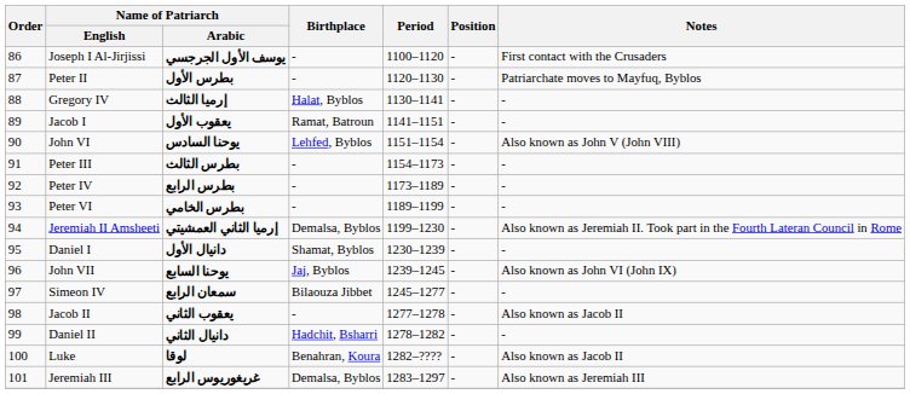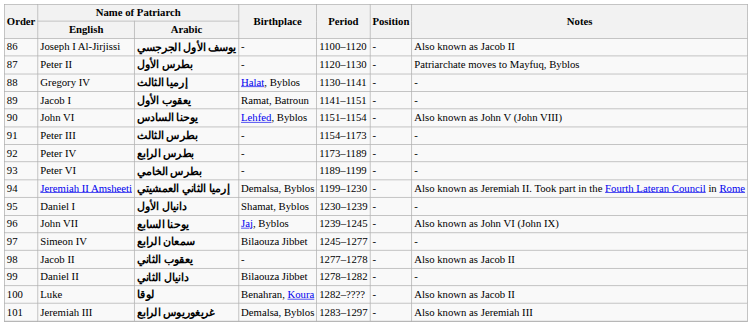Joseph I Al-Jirjissi | Notes: First contact with the Crusaders -> Also known as Jacob II
Daniel II | Birthplace: Hadchit, Bsharri -> Bilaouza Jibbet
